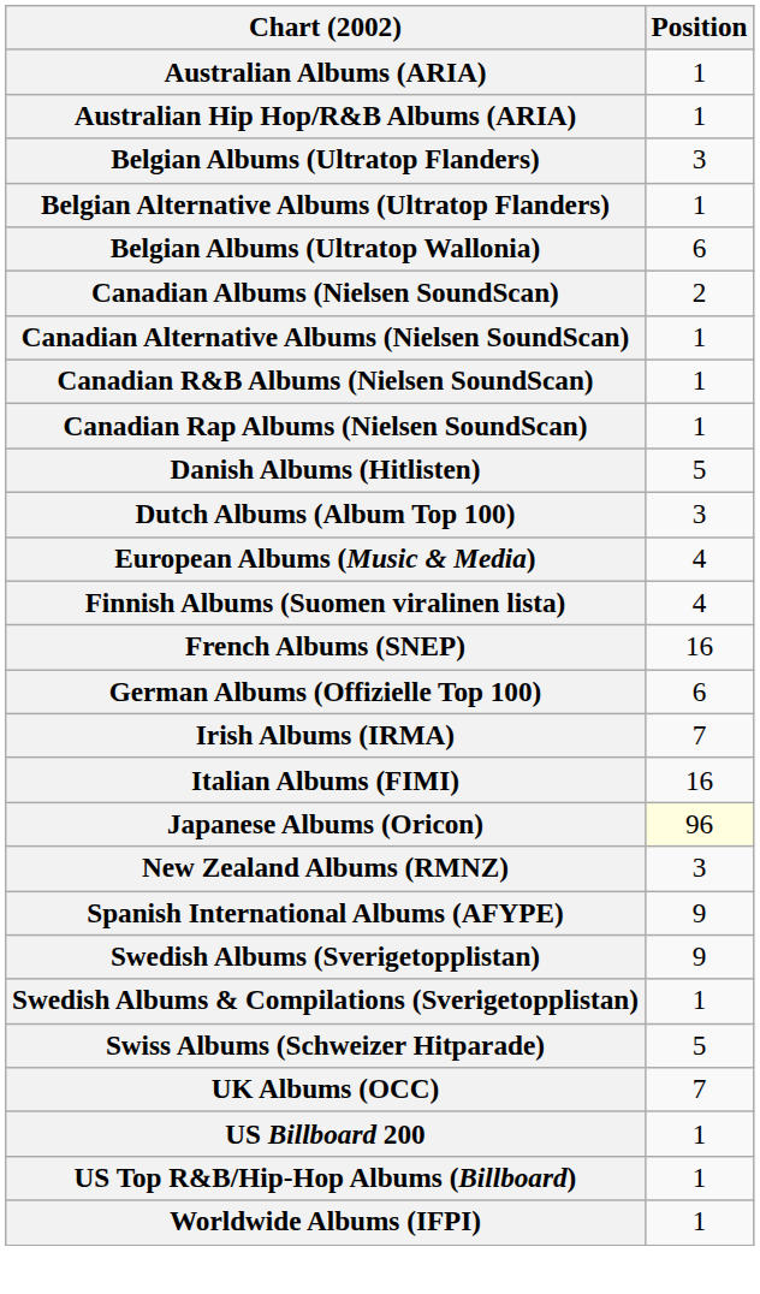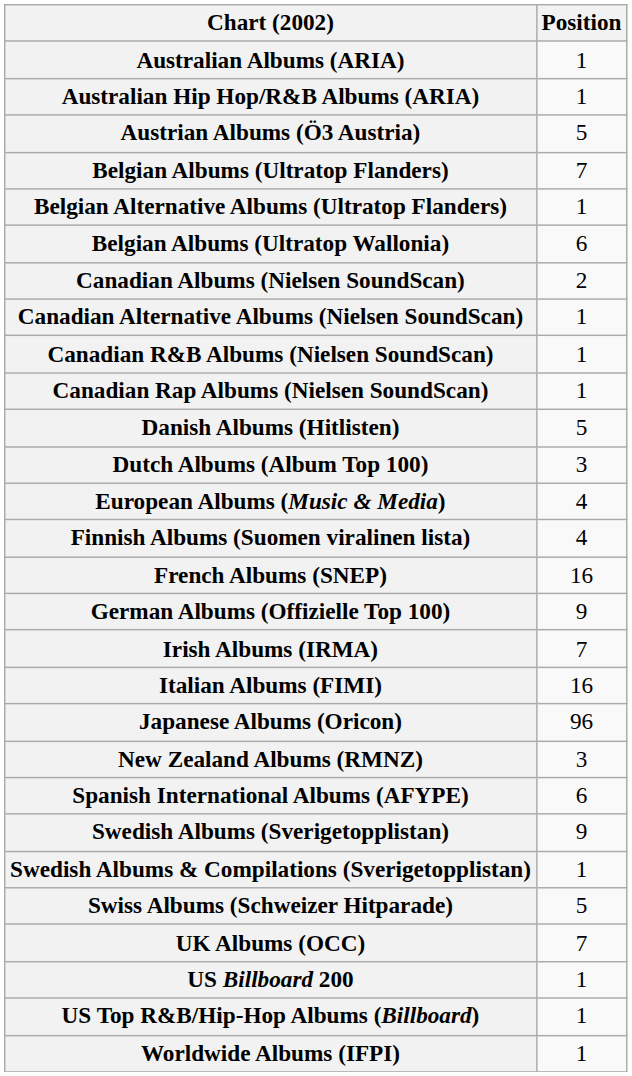+ row: Austrian Albums (Ö3 Austria) | 5
Belgian Albums (Ultratop Flanders) | Position: 3 -> 7
German Albums (Offizielle Top 100) | Position: 6 -> 9
Japanese Albums (Oricon) | Position: lightyellow background -> no background
Spanish International Albums (AFYPE) | Position: 9 -> 6
